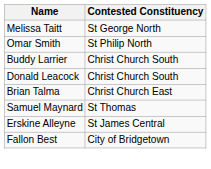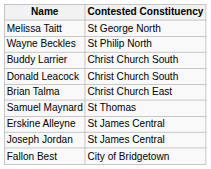- row: Omar Smith | St Philip North
+ row: Wayne Beckles | St Philip North
+ row: Joseph Jordan | St James Central
